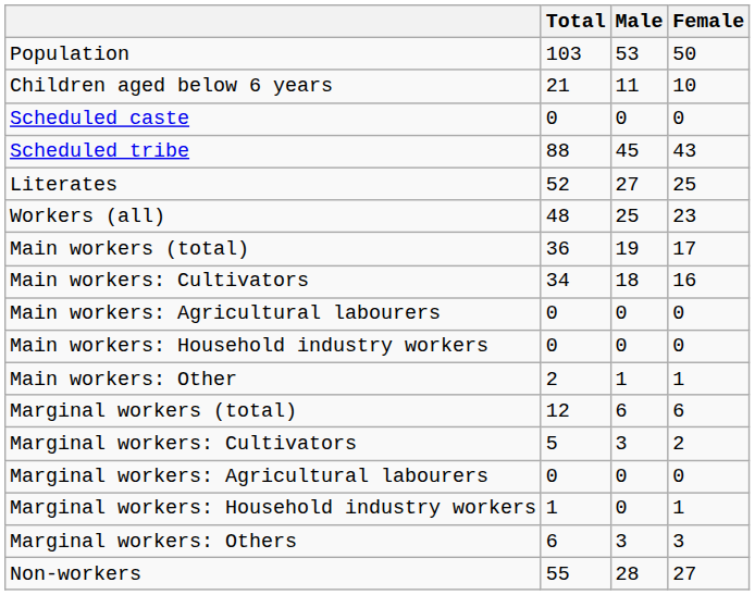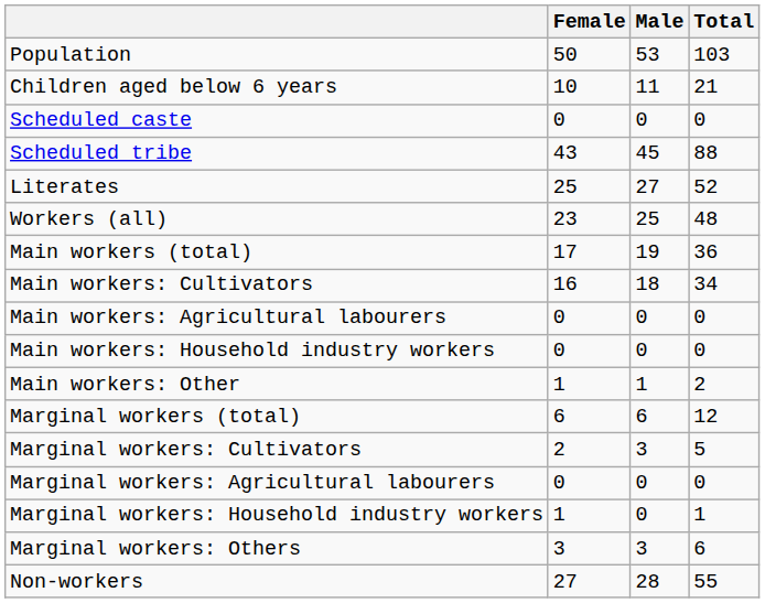columns swapped: Total <-> Female
